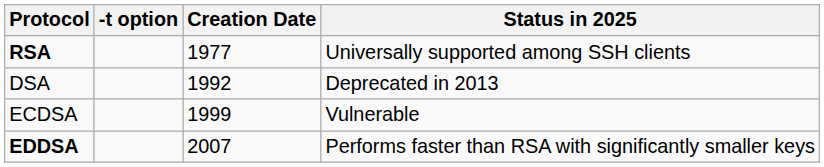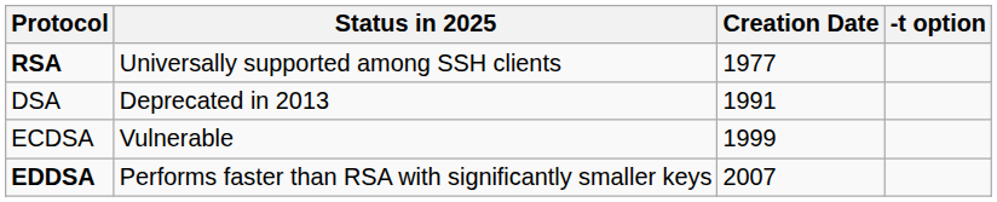columns swapped: -t option <-> Status in 2025
DSA | Creation Date: 1992 -> 1991
